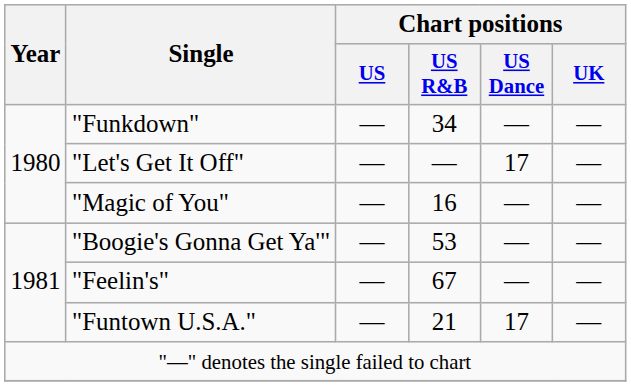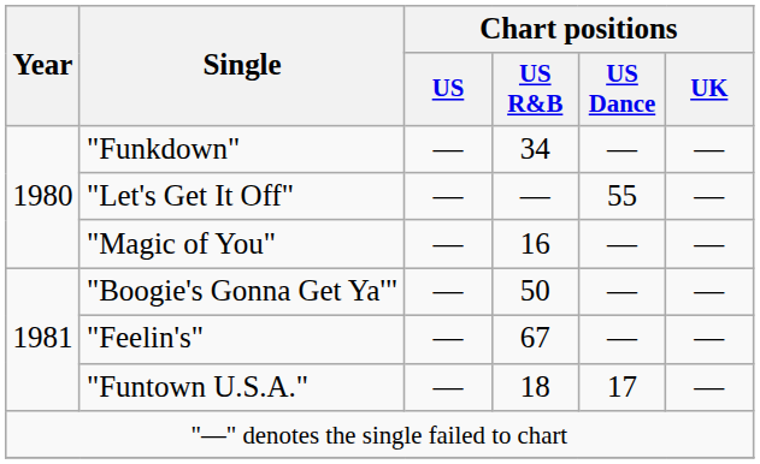"Let's Get It Off" | Chart positions / US Dance: 17 -> 55
"Boogie's Gonna Get Ya'" | Chart positions / US R&B: 53 -> 50
"Funtown U.S.A." | Chart positions / US R&B: 21 -> 18
